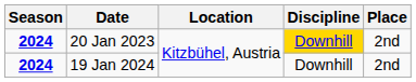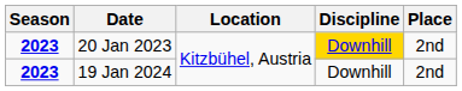20 Jan 2023 | Season: 2024 -> 2023
19 Jan 2024 | Season: 2024 -> 2023
